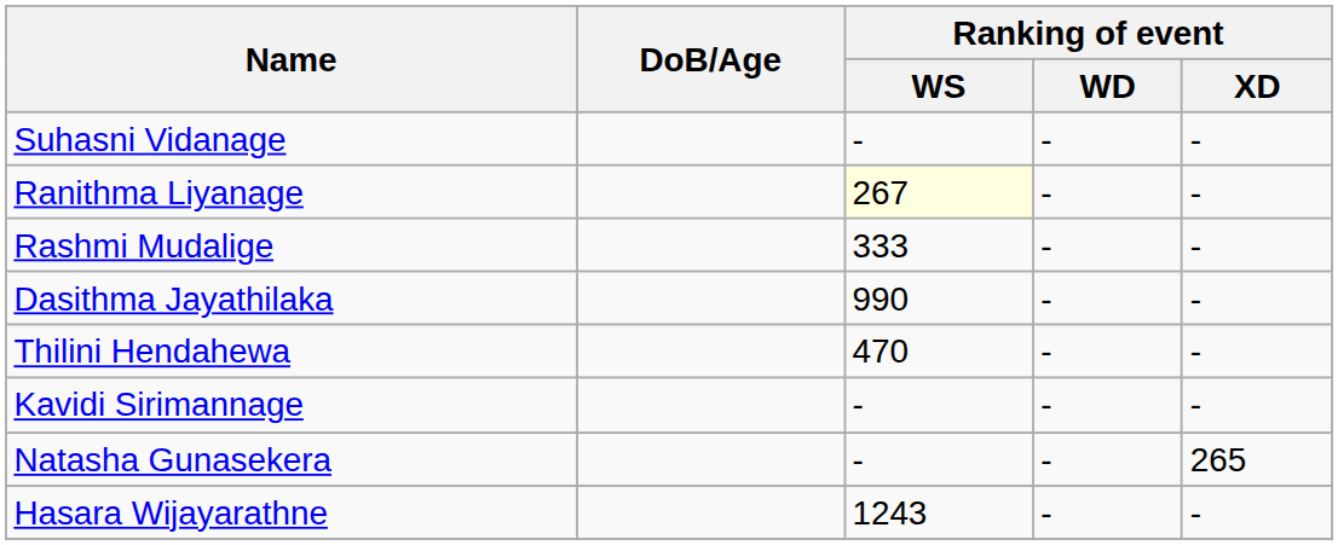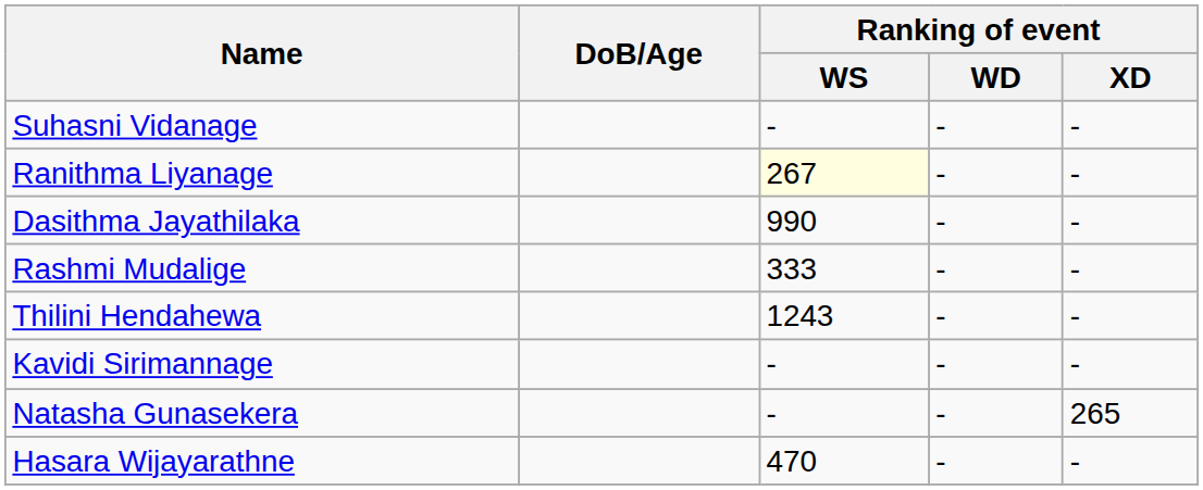rows swapped: Rashmi Mudalige <-> Dasithma Jayathilaka
Thilini Hendahewa | Ranking of event / WS: 470 -> 1243
Hasara Wijayarathne | Ranking of event / WS: 1243 -> 470
